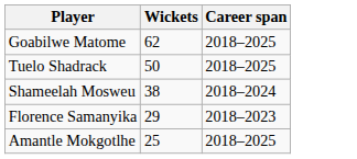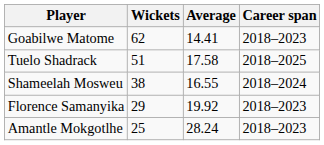+ column: Average | 14.41 | 17.58 | 16.55 | 19.92 | 28.24
Goabilwe Matome | Career span: 2018–2025 -> 2018–2023
Tuelo Shadrack | Wickets: 50 -> 51
Amantle Mokgotlhe | Career span: 2018–2025 -> 2018–2023
